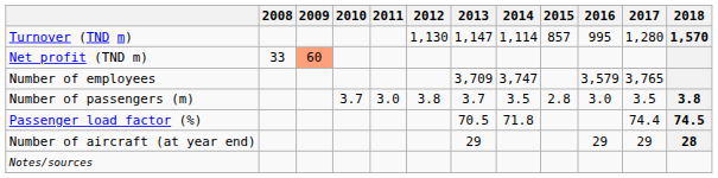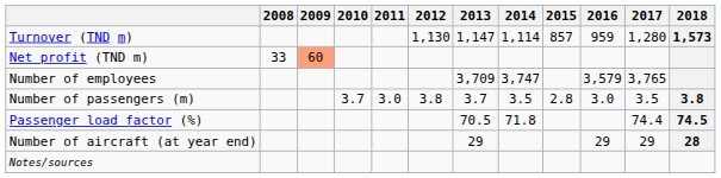Turnover (TND m) | 2016: 995 -> 959
Turnover (TND m) | 2018: 1,570 -> 1,573
